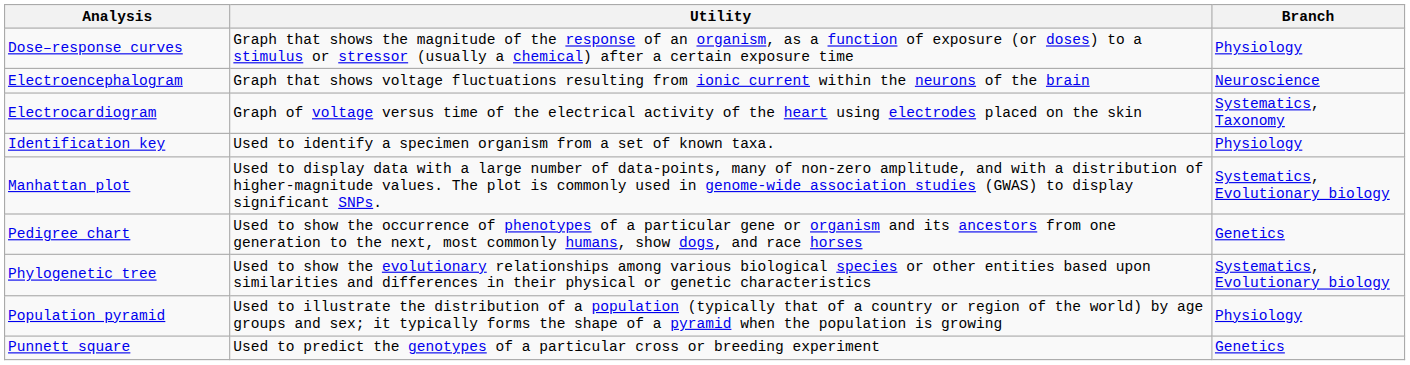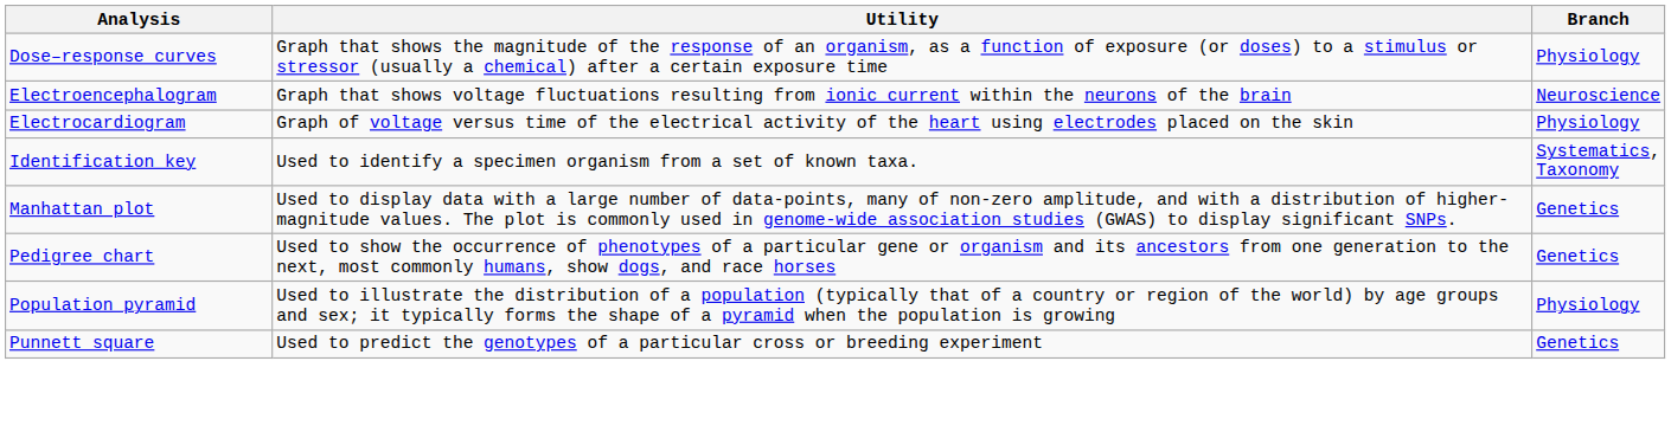Electrocardiogram | Branch: Systematics, Taxonomy -> Physiology
Identification key | Branch: Physiology -> Systematics, Taxonomy
Manhattan plot | Branch: Systematics, Evolutionary biology -> Genetics
- row: Phylogenetic tree | Used to show the evolutionary relationships among various biological species or other entities based upon similarities and differences in their physical or genetic characteristics | Systematics, Evolutionary biology
